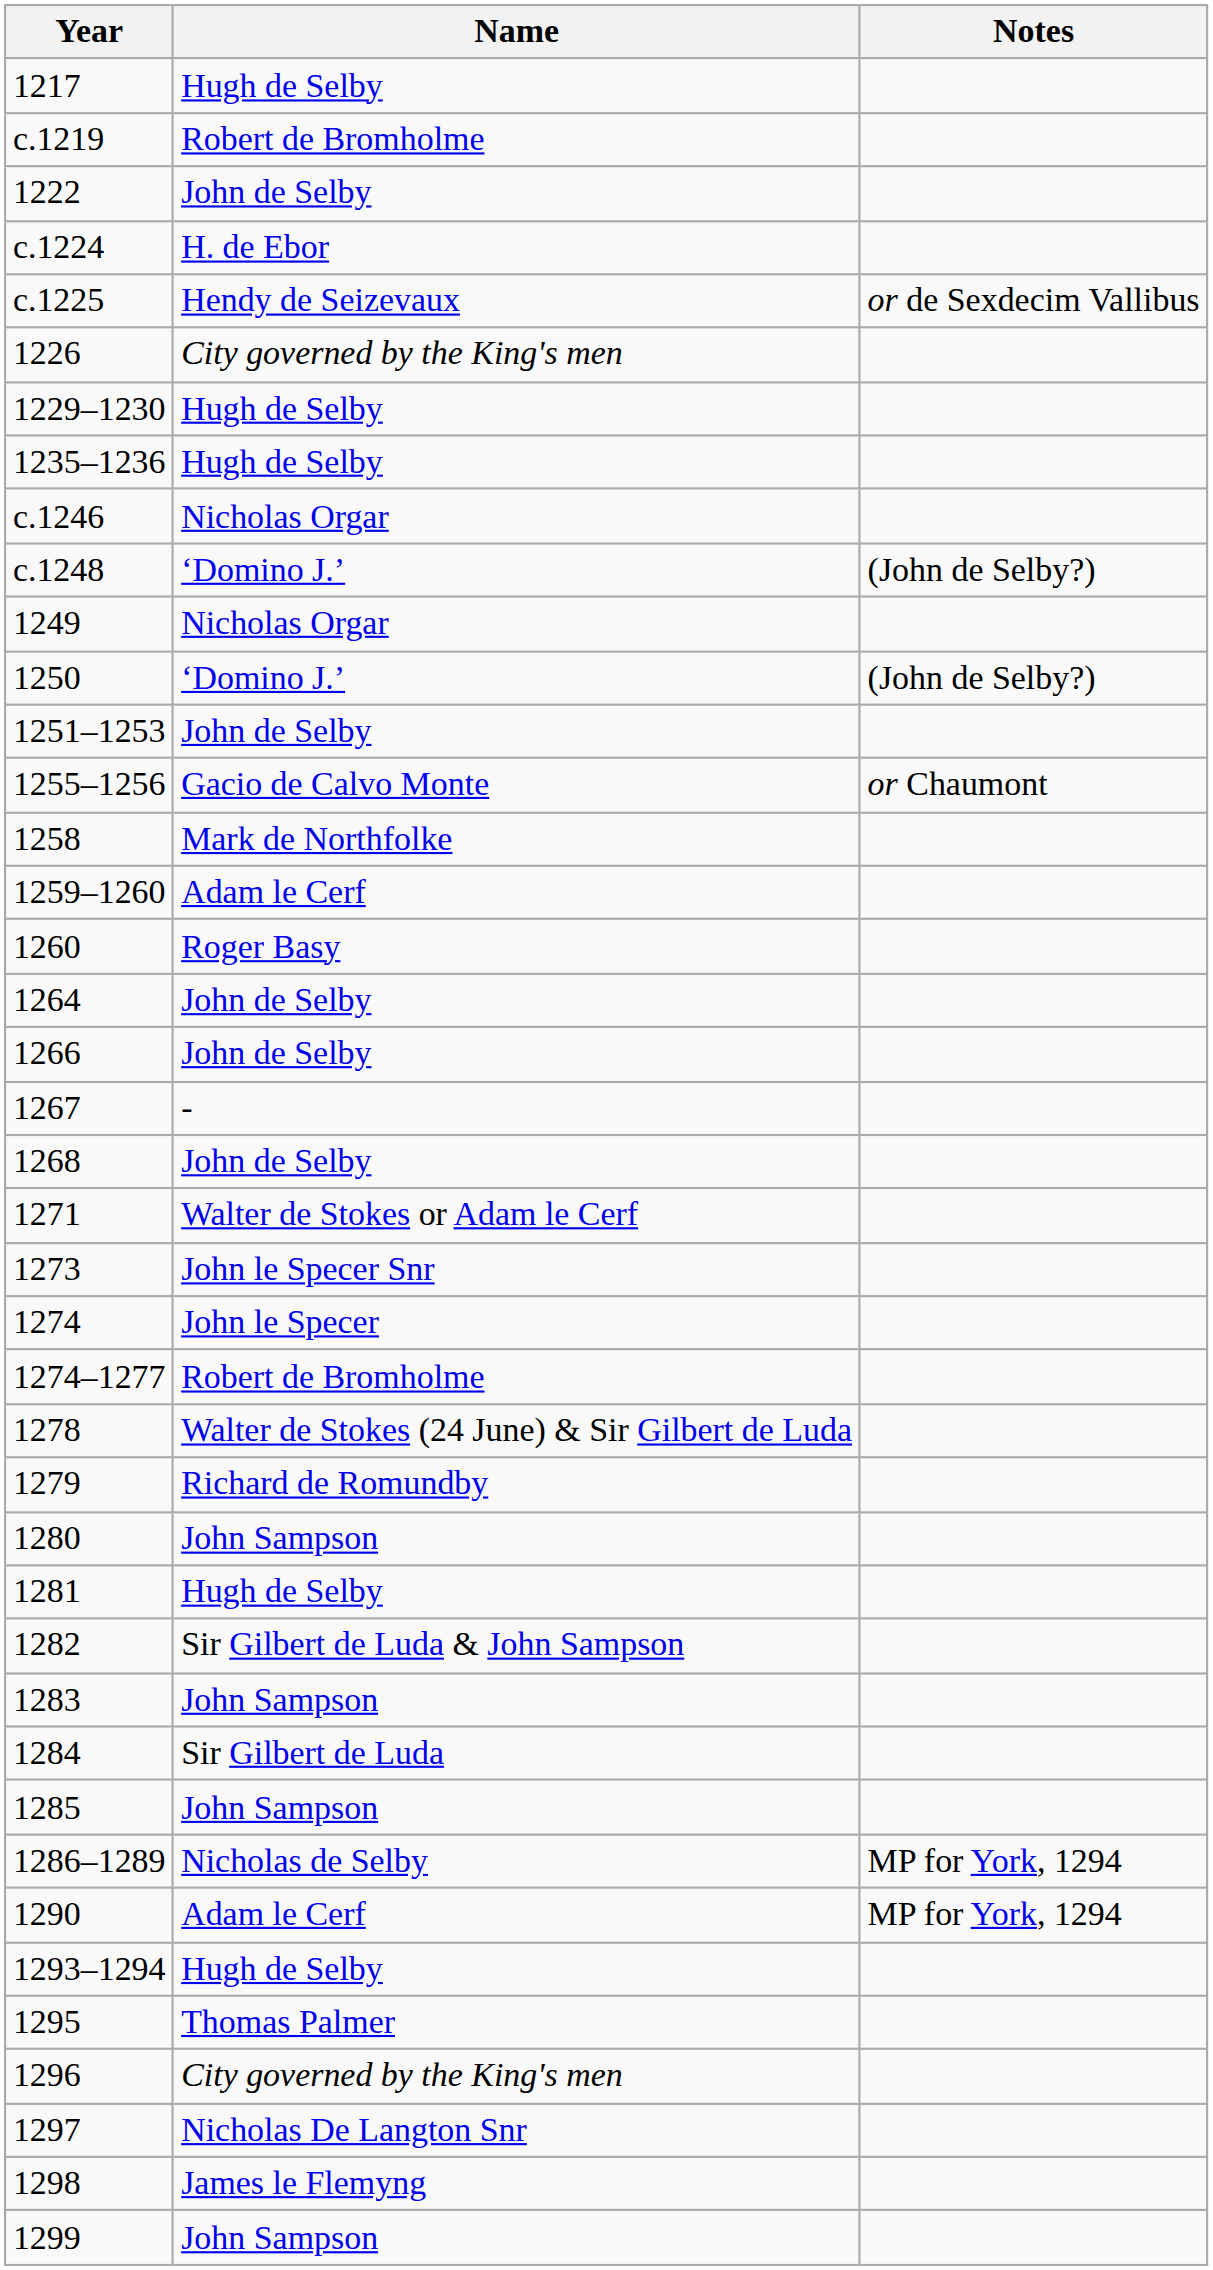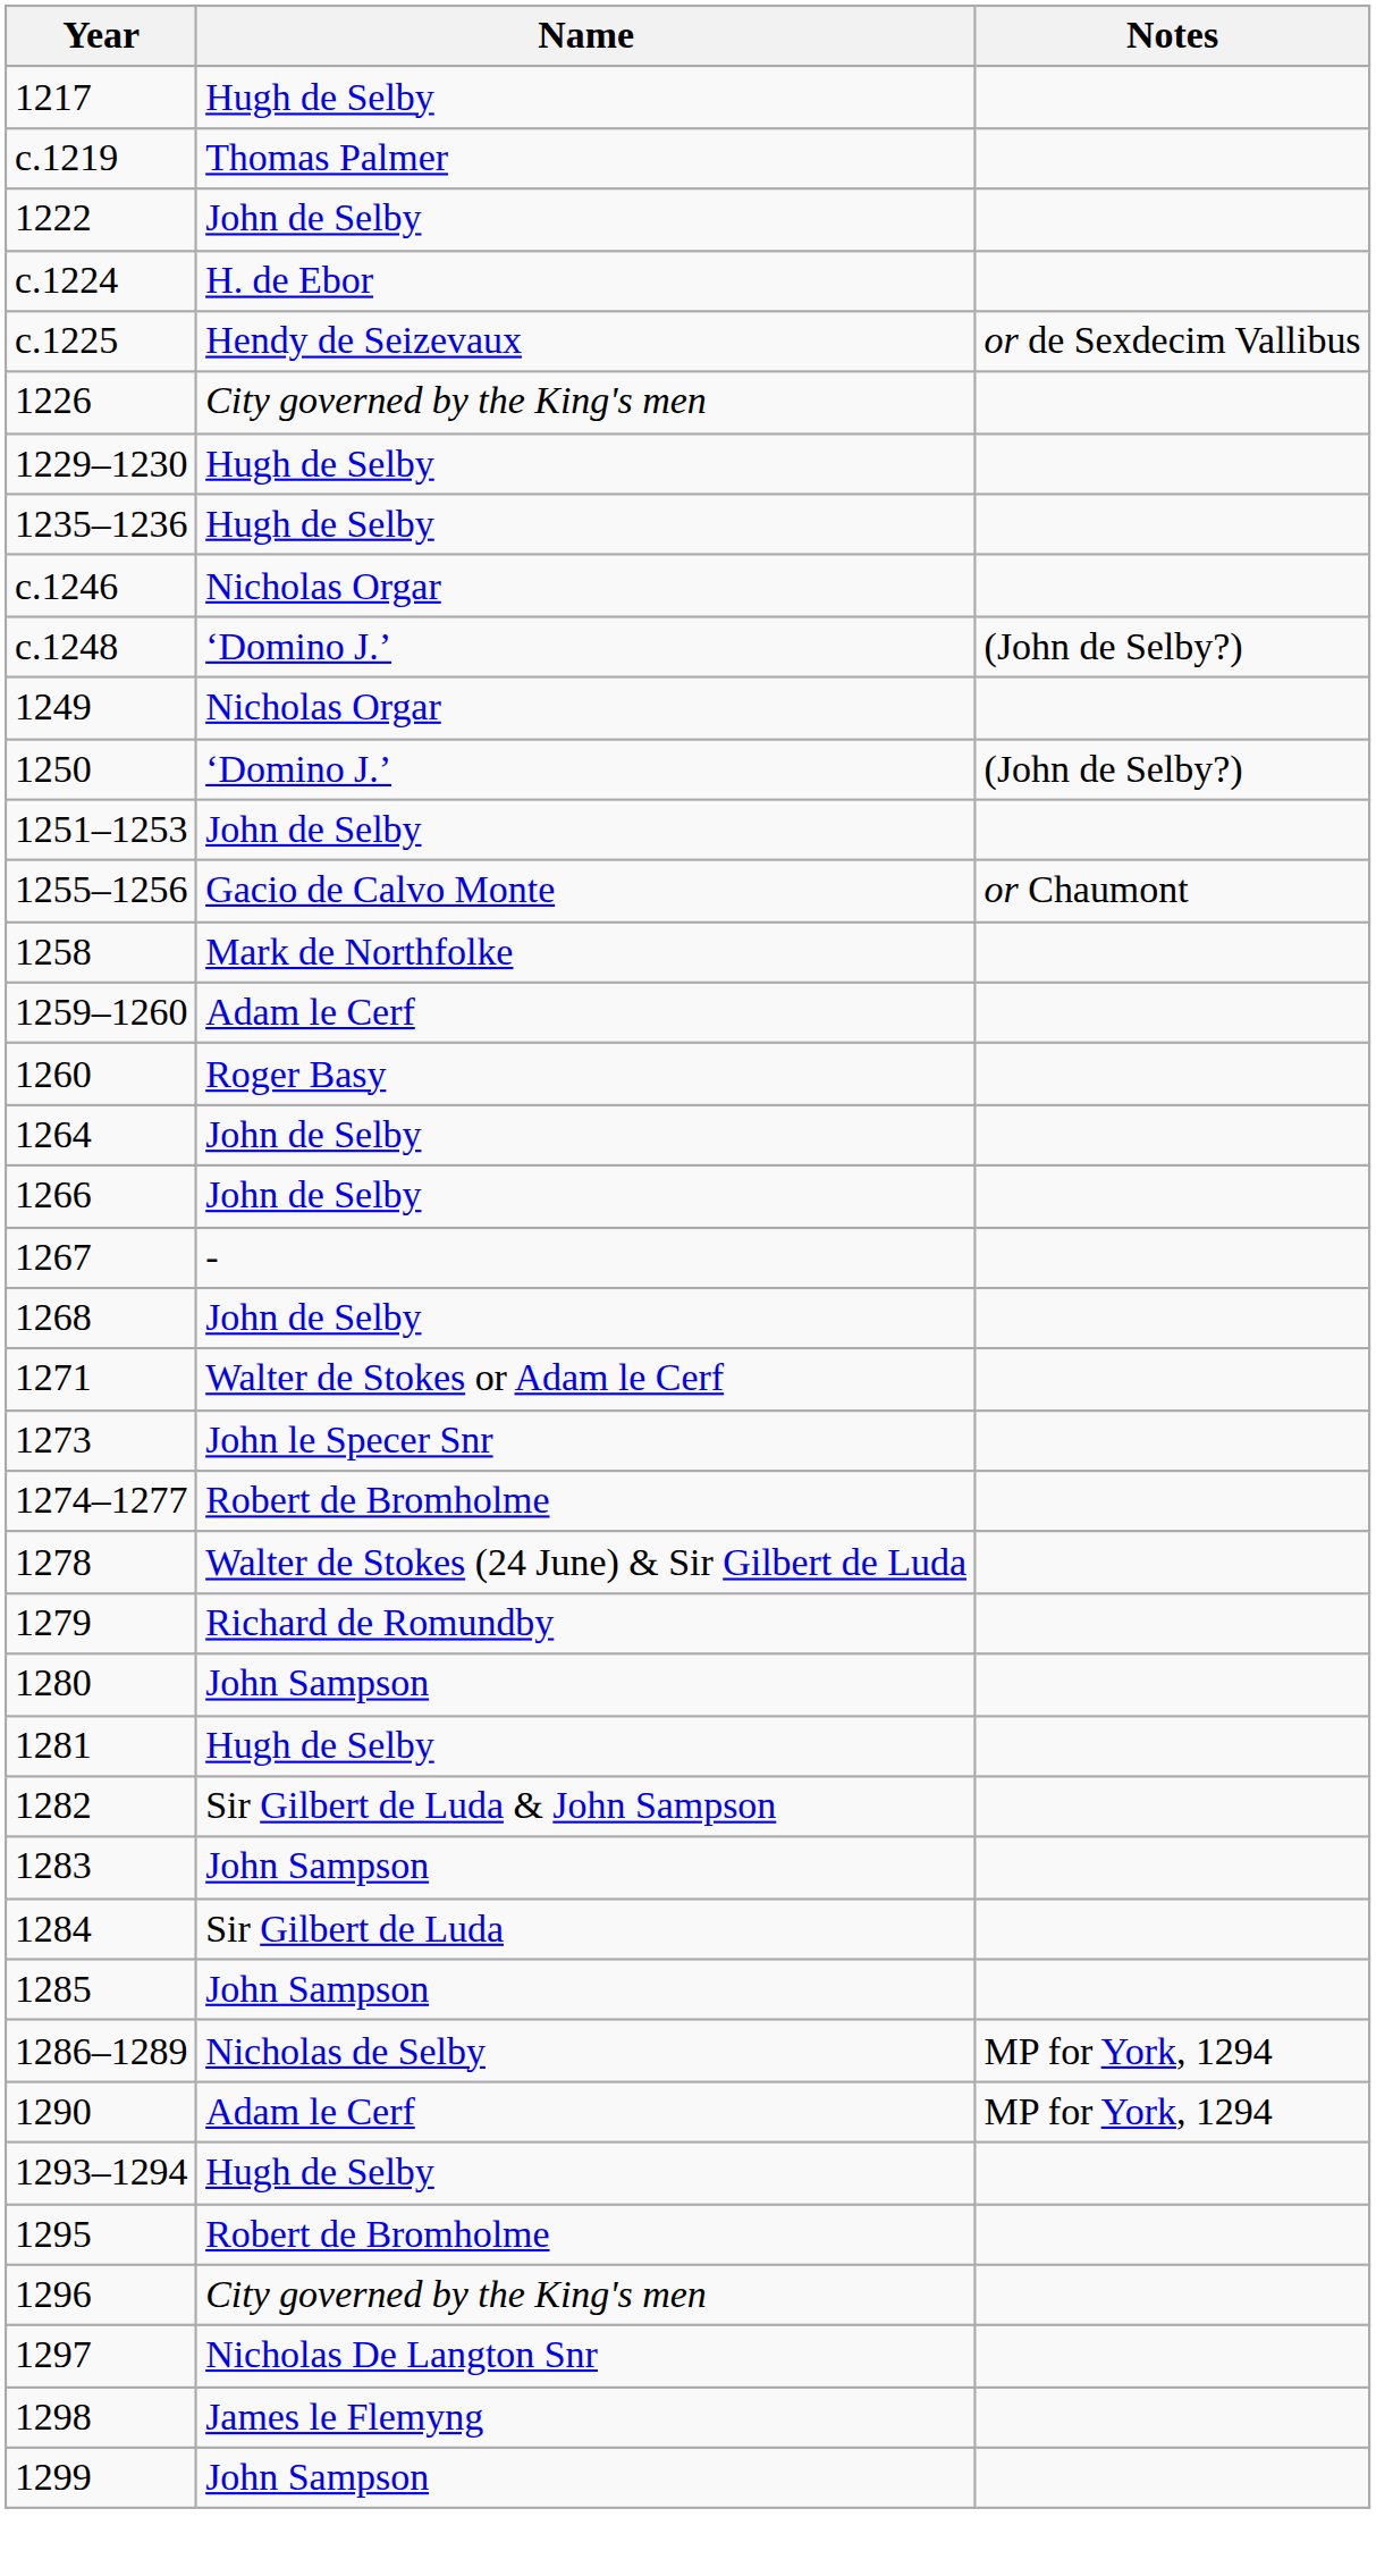c.1219 | Name: Robert de Bromholme -> Thomas Palmer
- row: 1274 | John le Specer
1295 | Name: Thomas Palmer -> Robert de Bromholme
